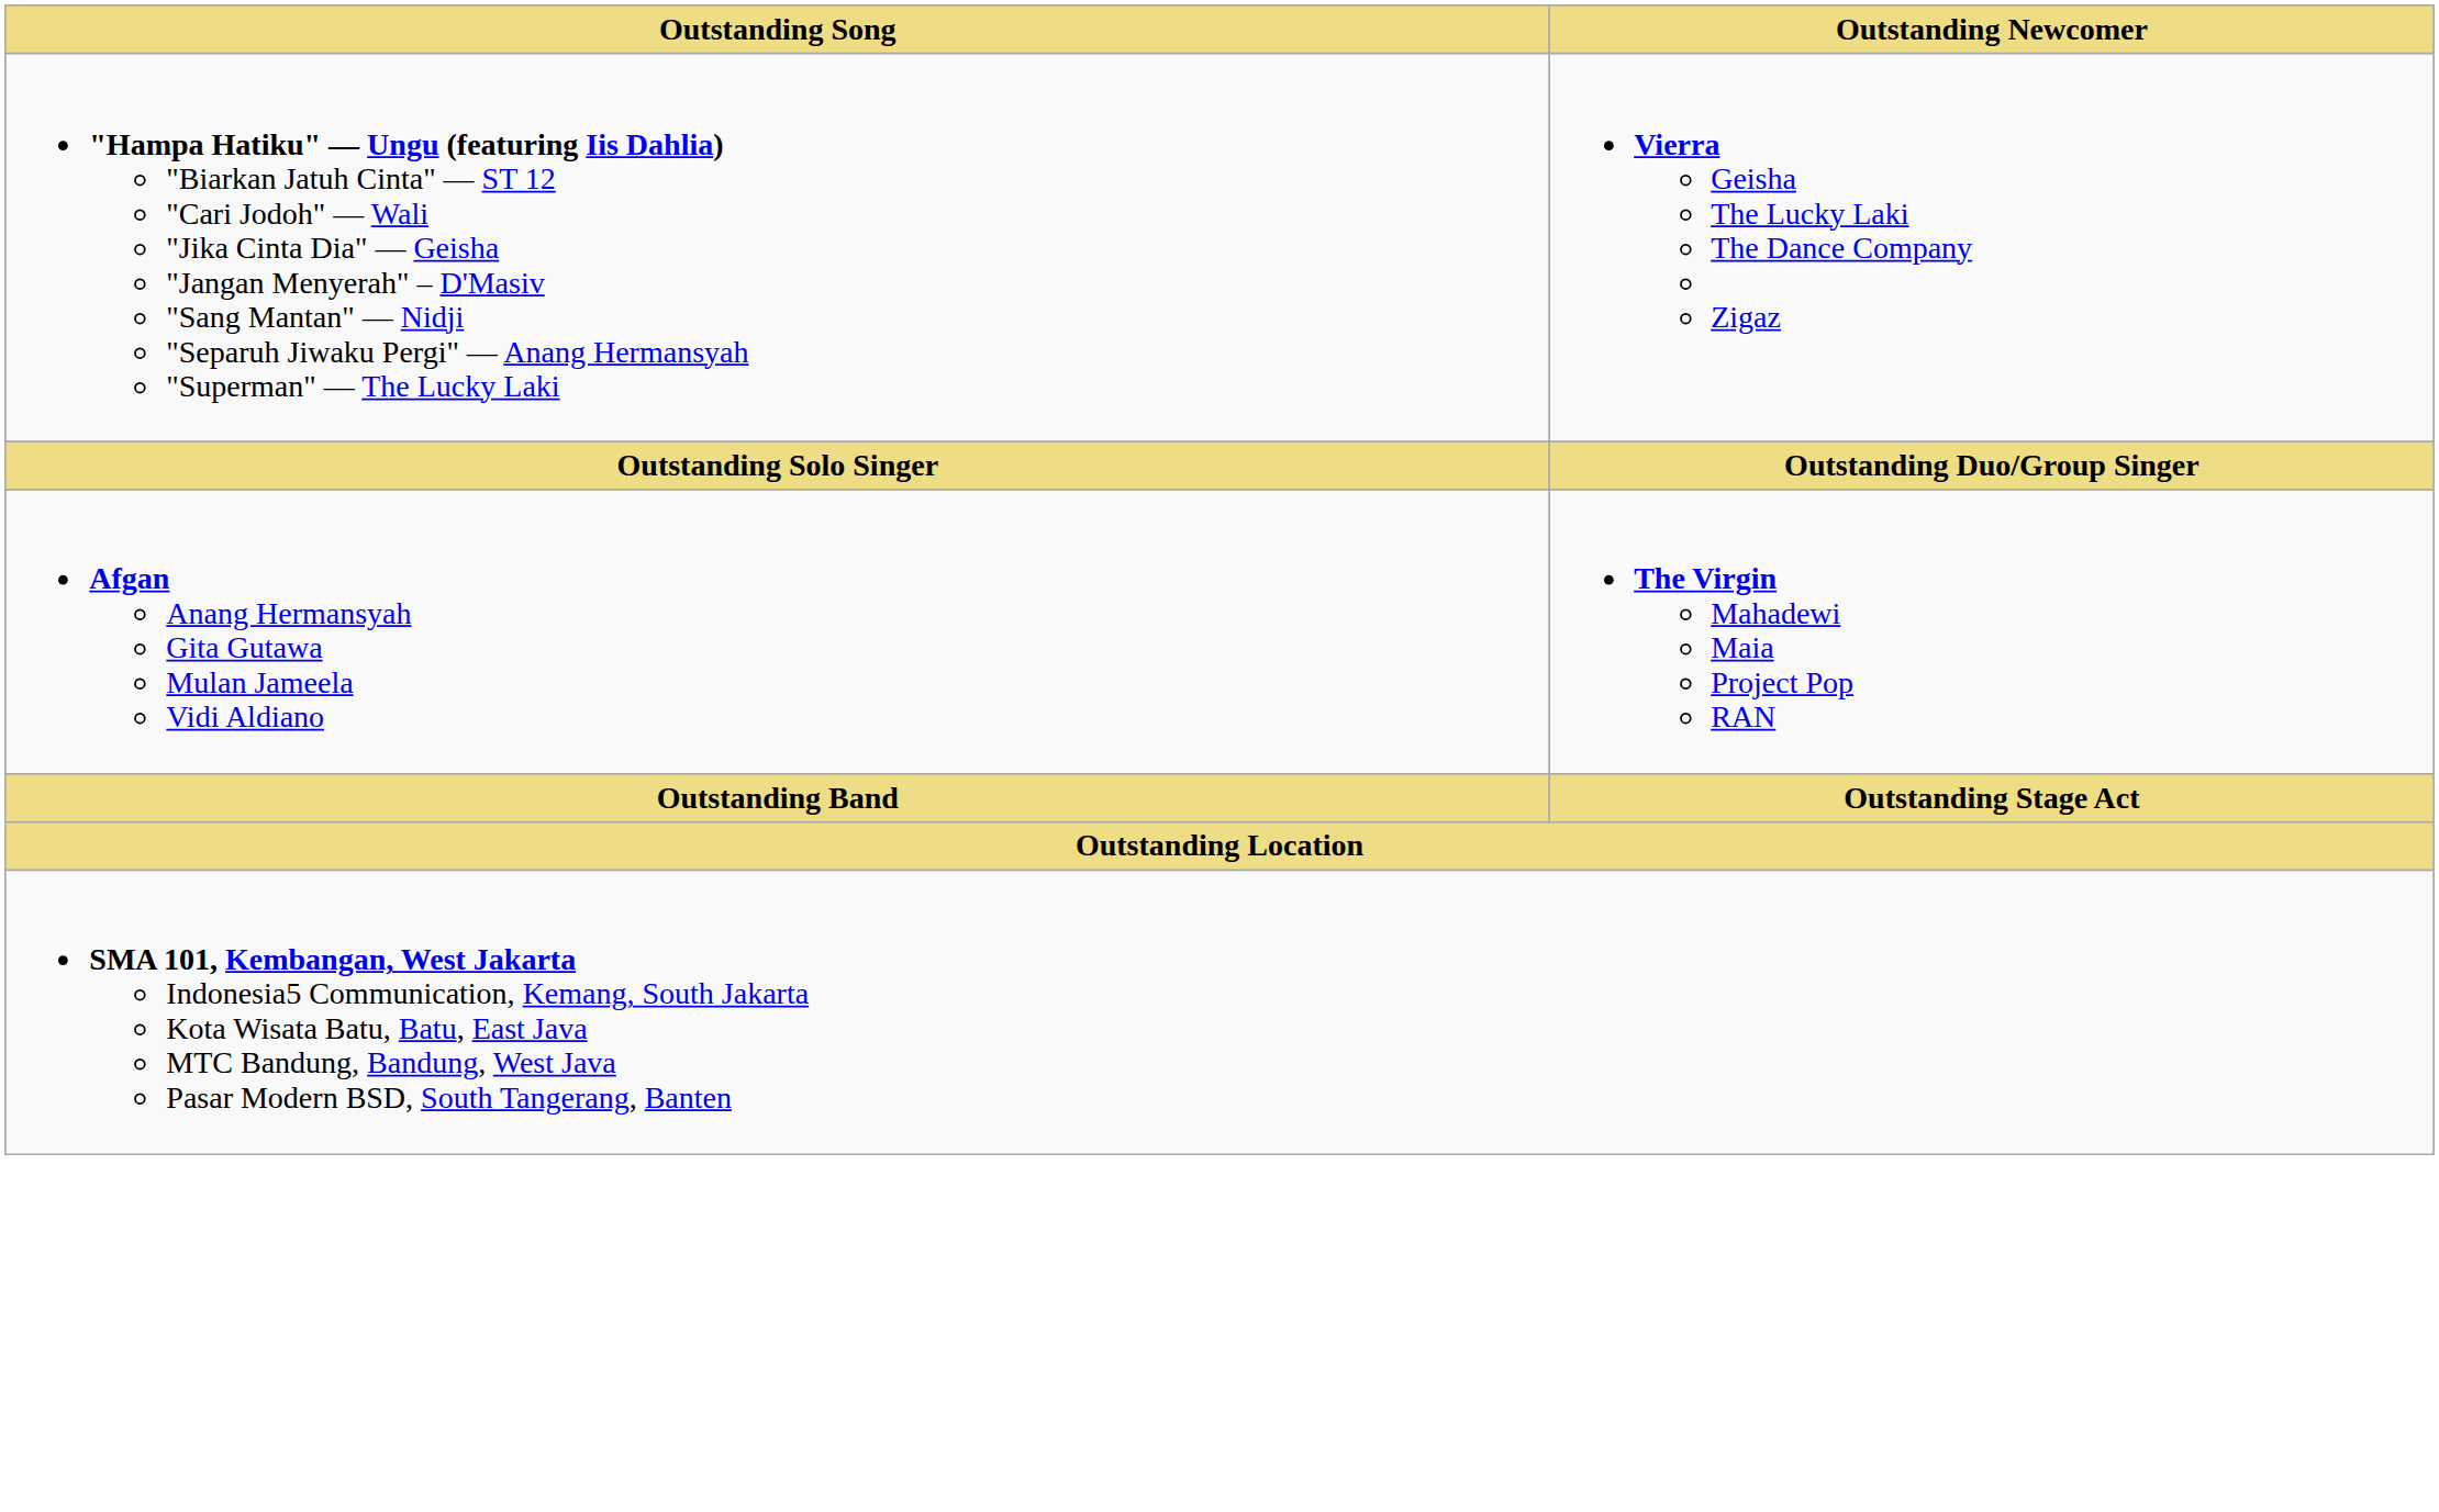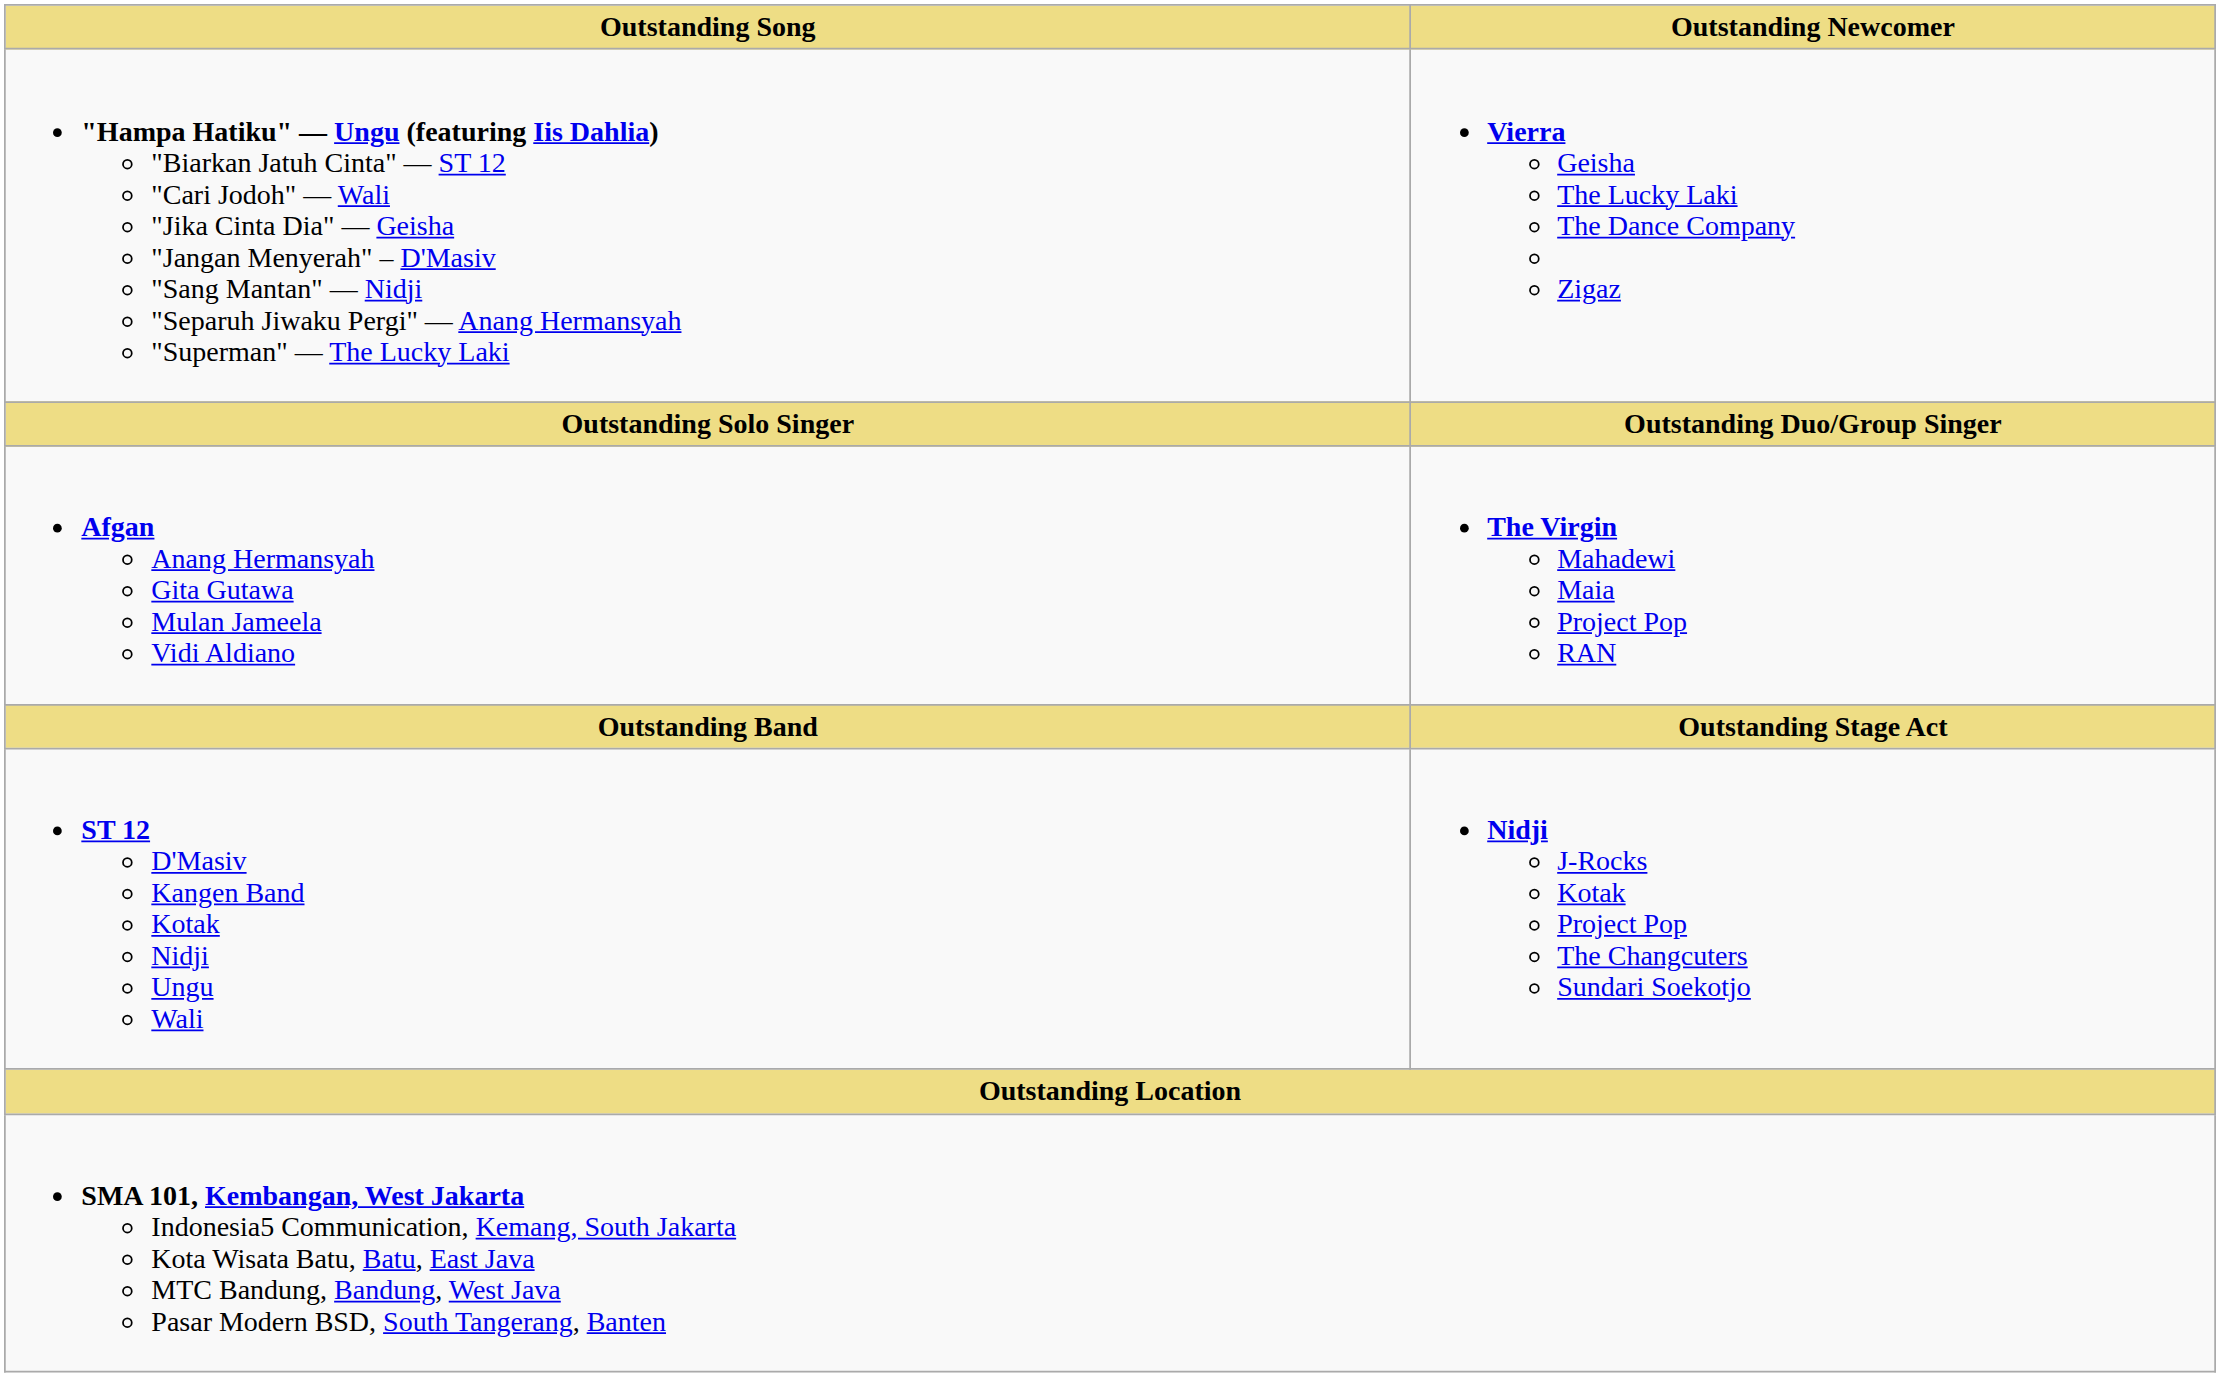+ row: ST 12 D'Masiv Kangen Band Kotak Nidji Ungu Wali | Nidji J-Rocks Kotak Project Pop The Changcuters Sundari Soekotjo
